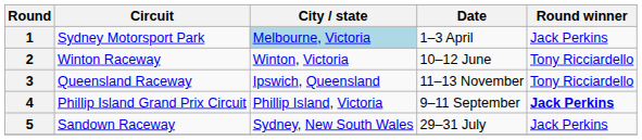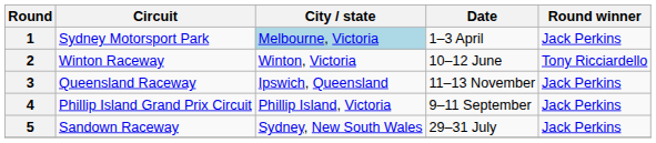3 | Round winner: Tony Ricciardello -> Jack Perkins
4 | Round winner: bold -> normal
